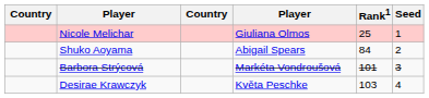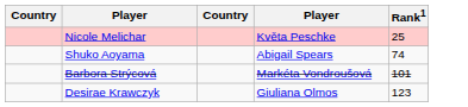- column: Seed | 1 | 2 | 3 | 4
Nicole Melichar | column 4: Giuliana Olmos -> Květa Peschke
Shuko Aoyama | Rank1: 84 -> 74
Desirae Krawczyk | column 4: Květa Peschke -> Giuliana Olmos
Desirae Krawczyk | Rank1: 103 -> 123
